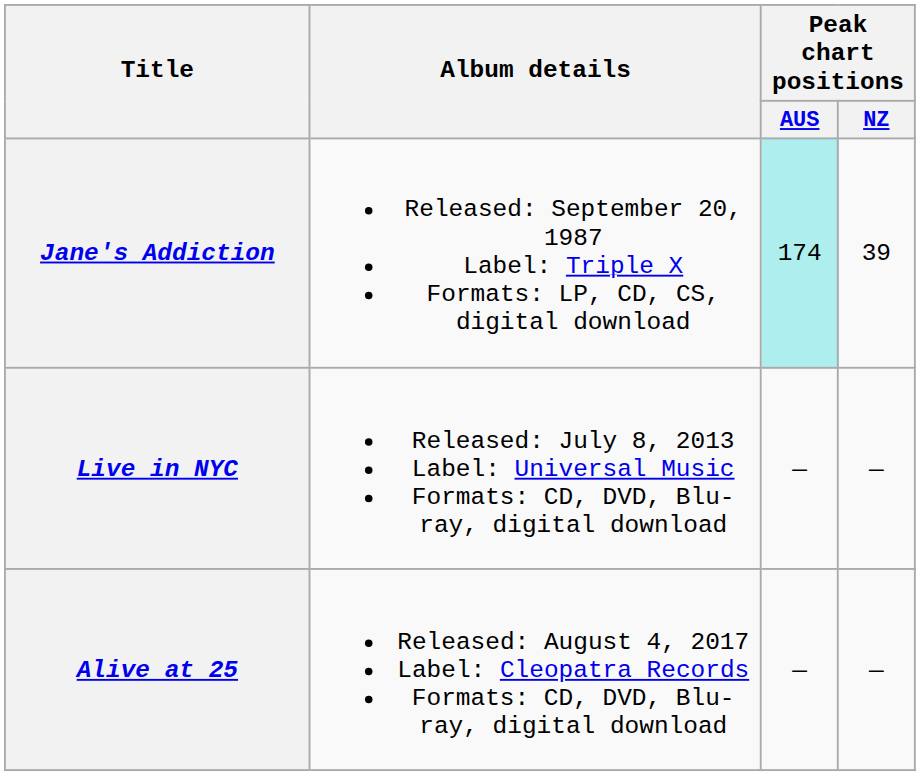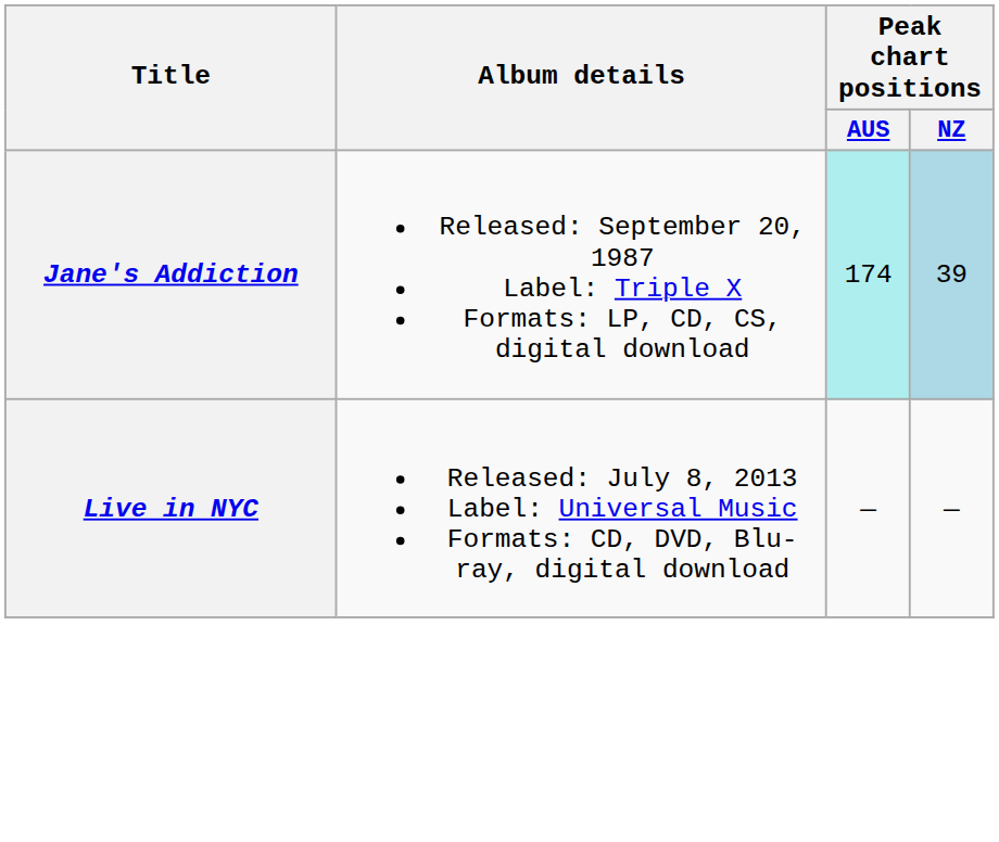Jane's Addiction | Peak chart positions / NZ: no background -> lightblue background
- row: Alive at 25 | Released: August 4, 2017 Label: Cleopatra Records Formats: CD, DVD, Blu-ray, digital download | — | —
